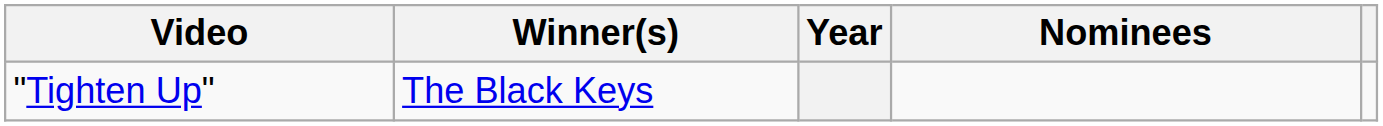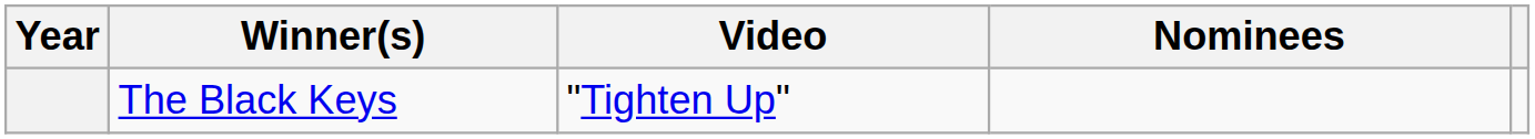columns swapped: Year <-> Video
